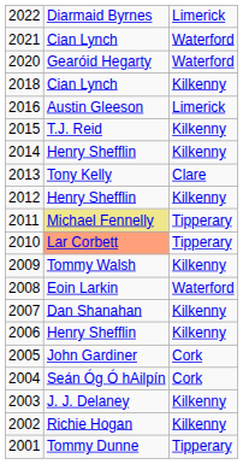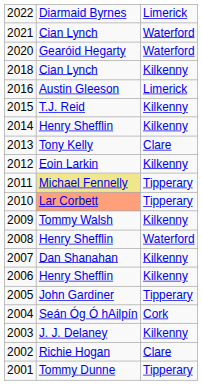2012 | column 2: Henry Shefflin -> Eoin Larkin
2008 | column 2: Eoin Larkin -> Henry Shefflin
2005 | column 3: Cork -> Tipperary
2002 | column 3: Kilkenny -> Clare
